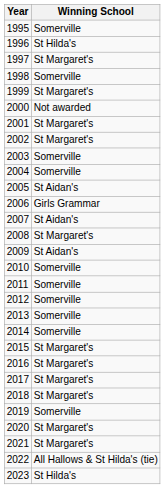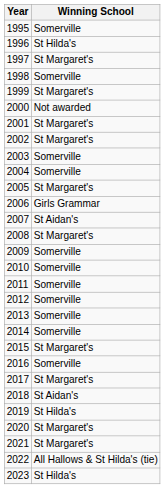2005 | Winning School: St Aidan's -> St Margaret's
2009 | Winning School: St Aidan's -> Somerville
2016 | Winning School: St Margaret's -> Somerville
2018 | Winning School: St Margaret's -> St Aidan's
2019 | Winning School: Somerville -> St Hilda's
